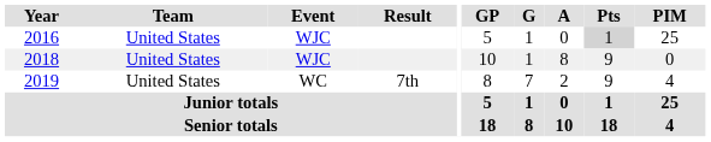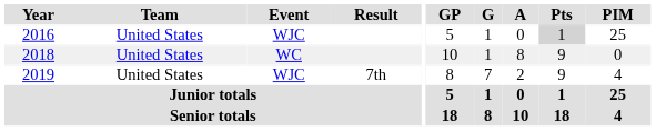2018 | Event: WJC -> WC
2019 | Event: WC -> WJC
